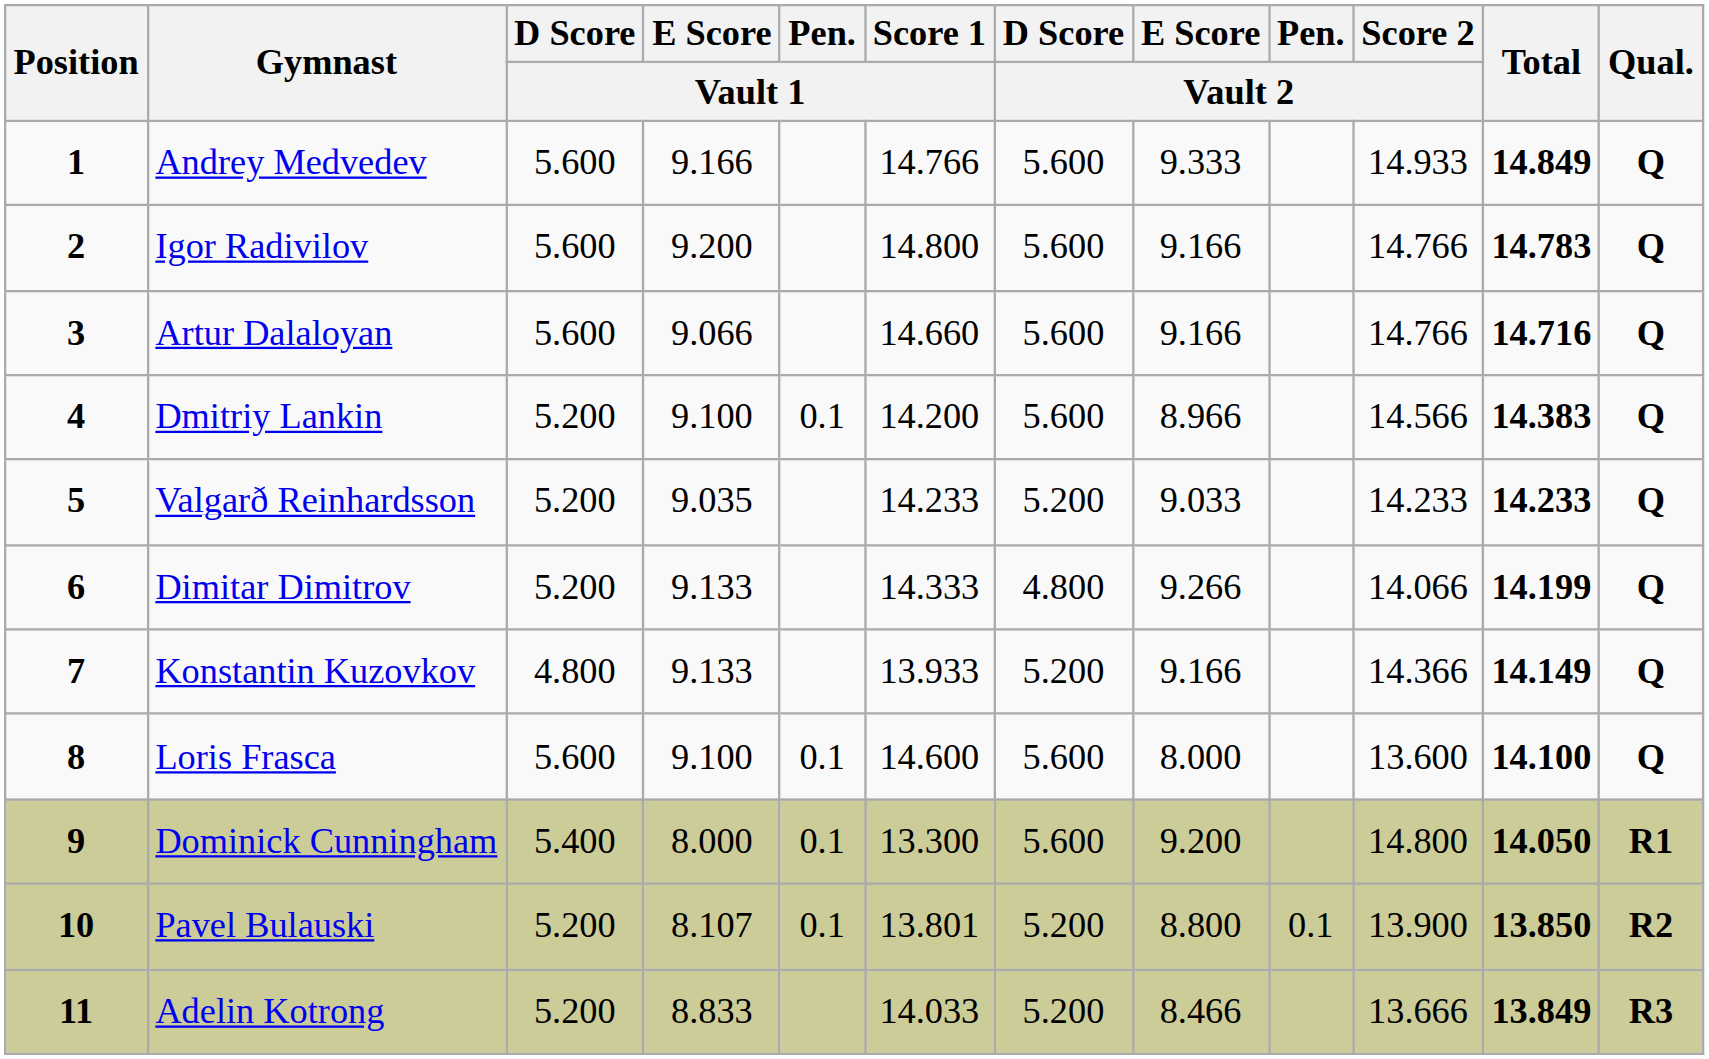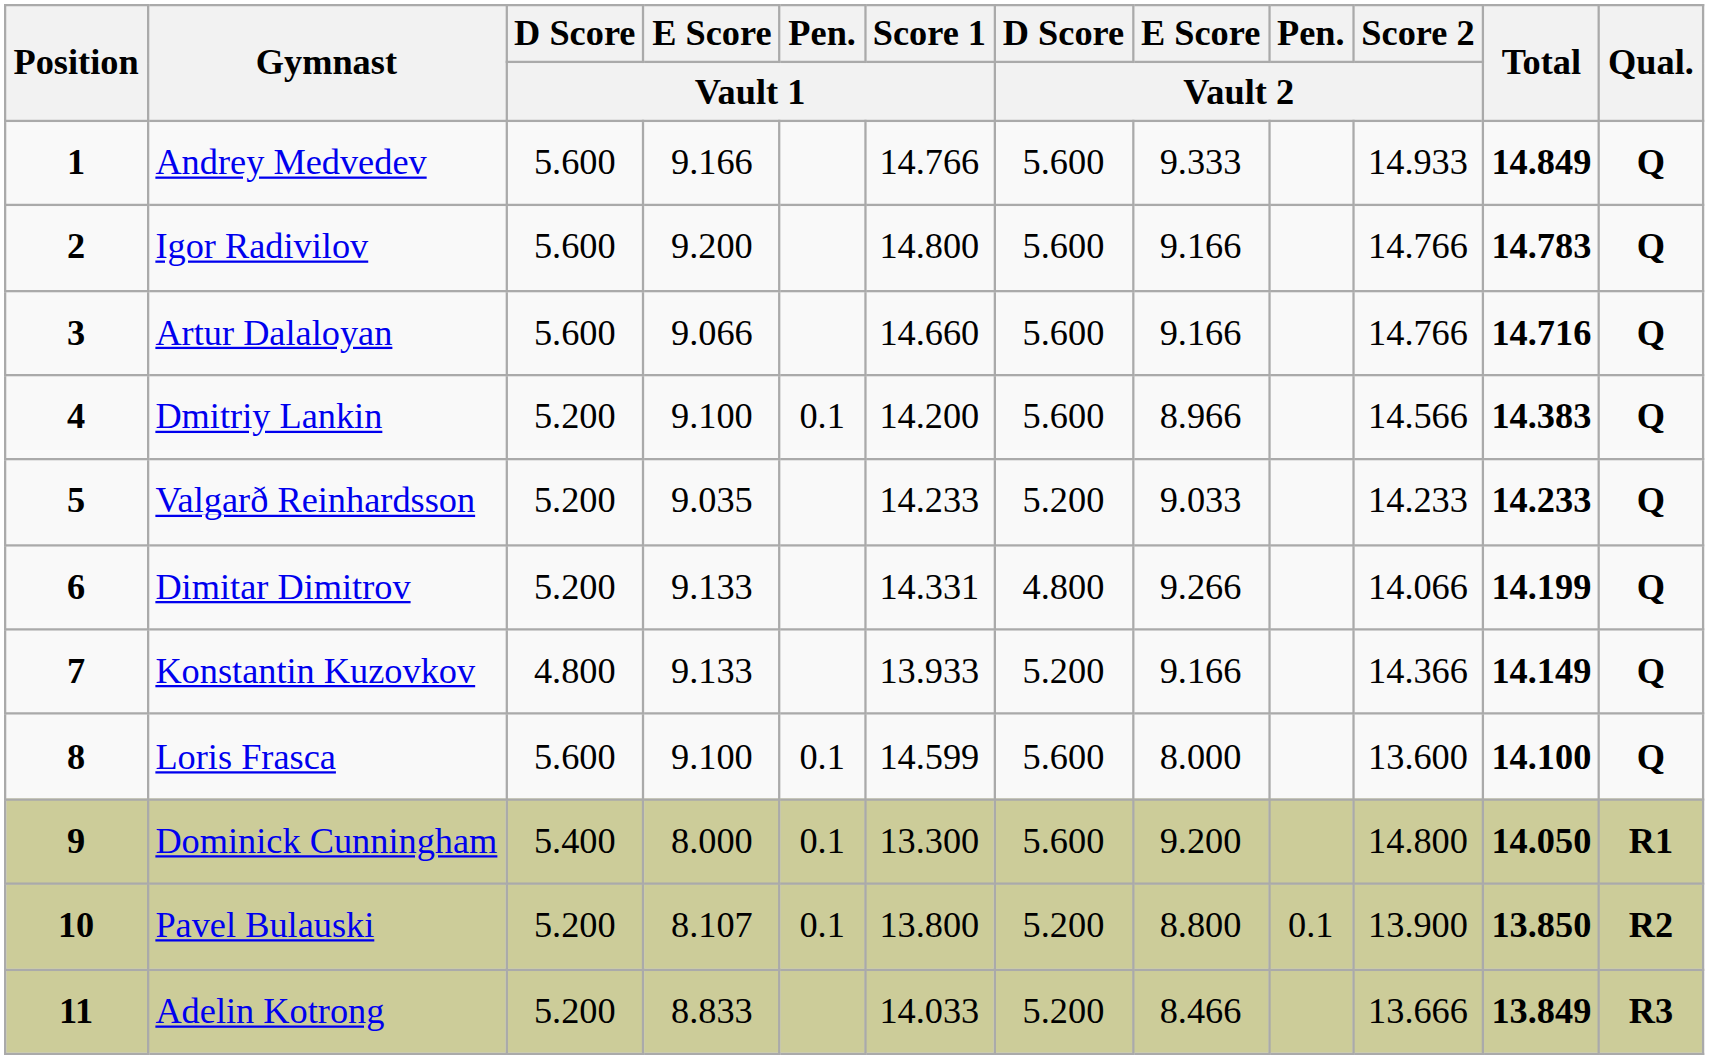Dimitar Dimitrov | Score 1 / Vault 1: 14.333 -> 14.331
Loris Frasca | Score 1 / Vault 1: 14.600 -> 14.599
Pavel Bulauski | Score 1 / Vault 1: 13.801 -> 13.800
